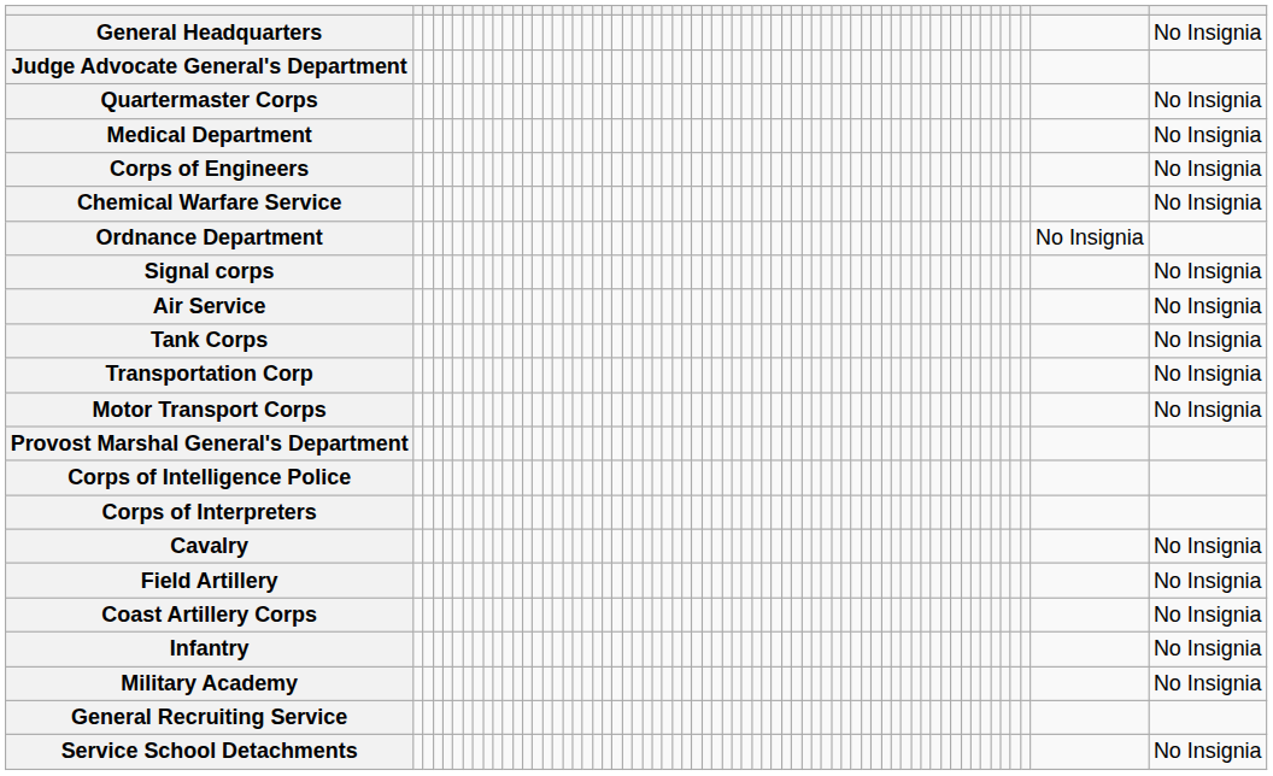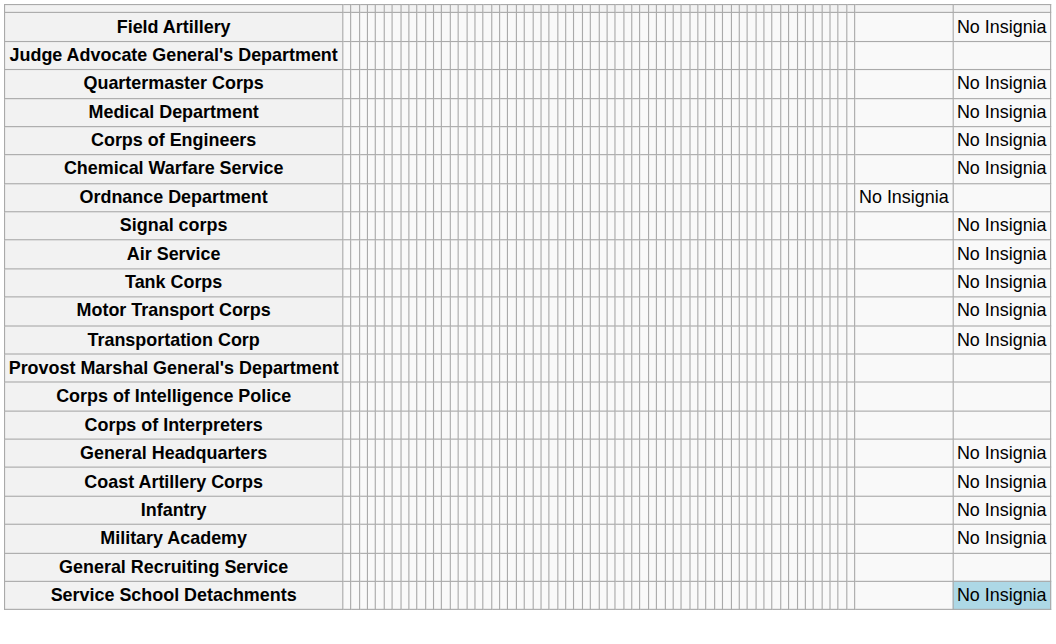rows swapped: General Headquarters <-> Field Artillery
rows swapped: Motor Transport Corps <-> Transportation Corp
- row: Cavalry | No Insignia
Service School Detachments | column 65: no background -> lightblue background
